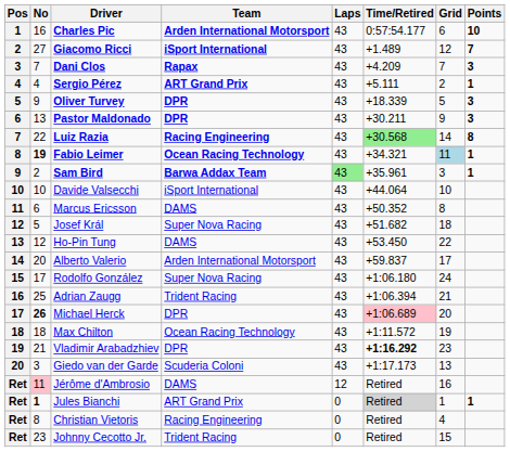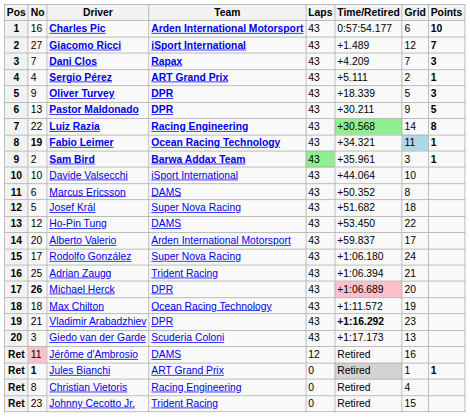Pastor Maldonado | Points: 3 -> 5
